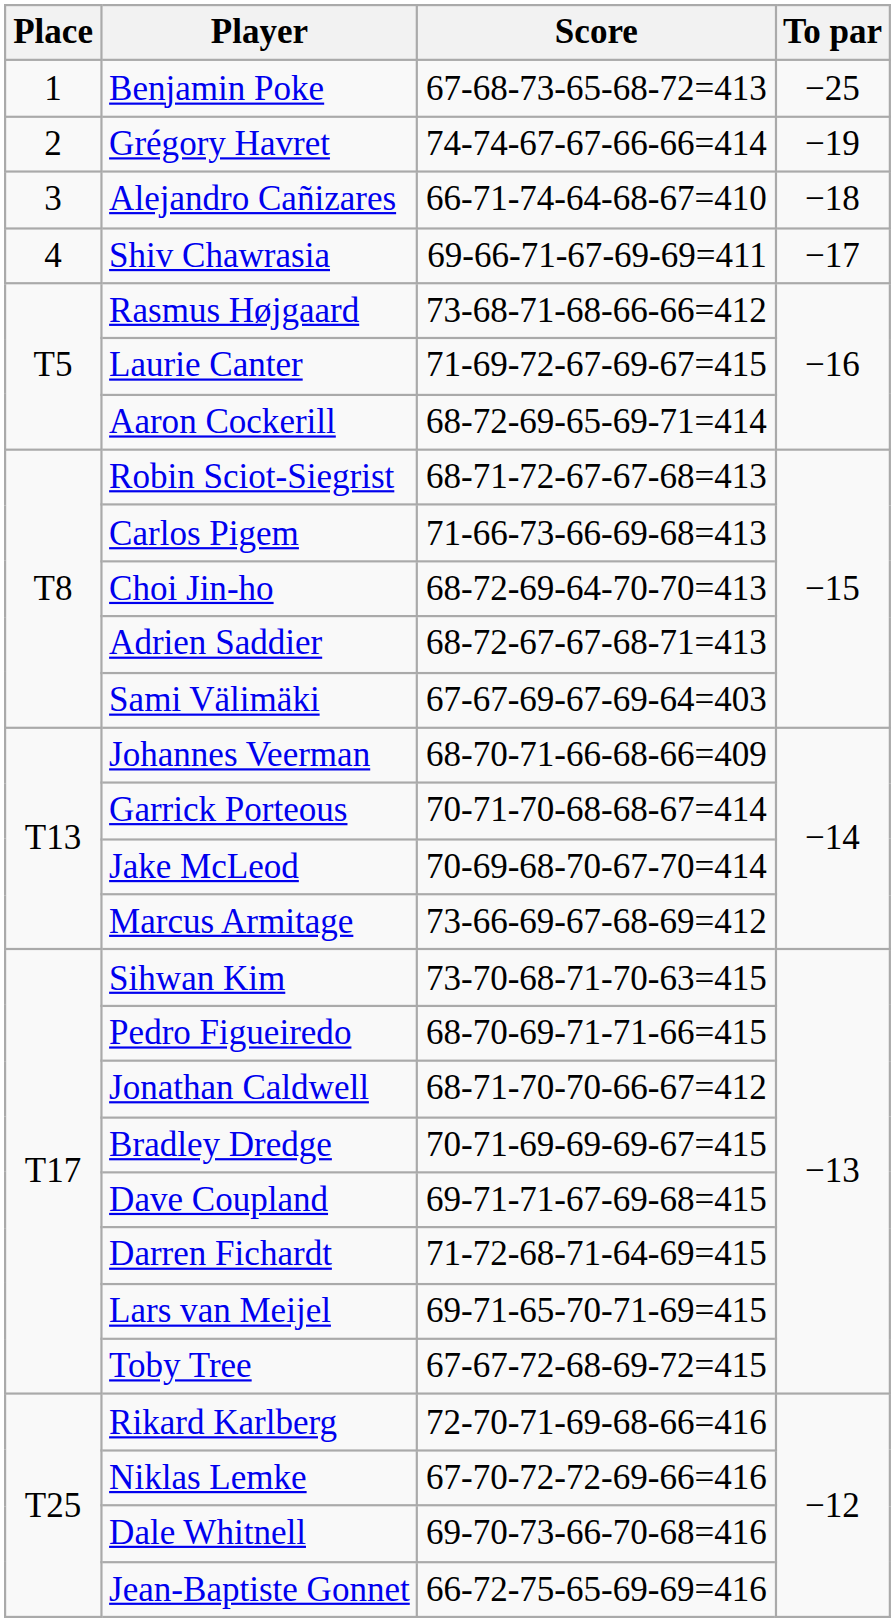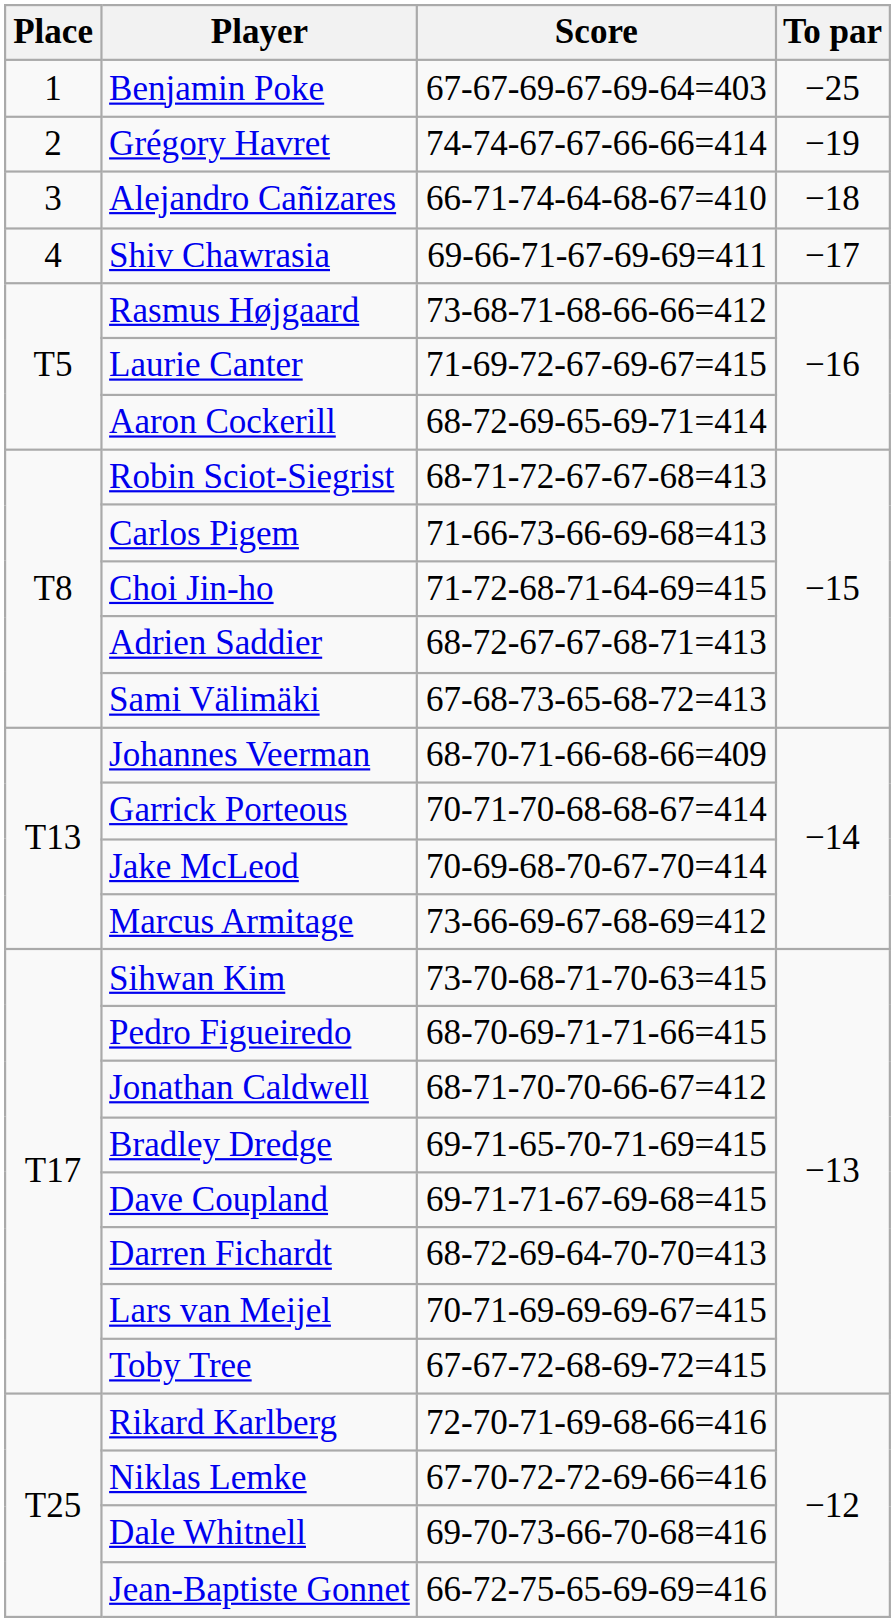Benjamin Poke | Score: 67-68-73-65-68-72=413 -> 67-67-69-67-69-64=403
Choi Jin-ho | Score: 68-72-69-64-70-70=413 -> 71-72-68-71-64-69=415
Sami Välimäki | Score: 67-67-69-67-69-64=403 -> 67-68-73-65-68-72=413
Bradley Dredge | Score: 70-71-69-69-69-67=415 -> 69-71-65-70-71-69=415
Darren Fichardt | Score: 71-72-68-71-64-69=415 -> 68-72-69-64-70-70=413
Lars van Meijel | Score: 69-71-65-70-71-69=415 -> 70-71-69-69-69-67=415
